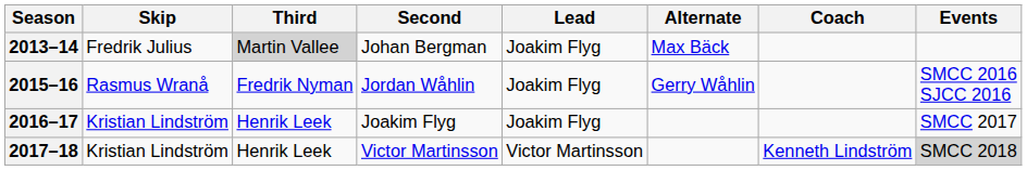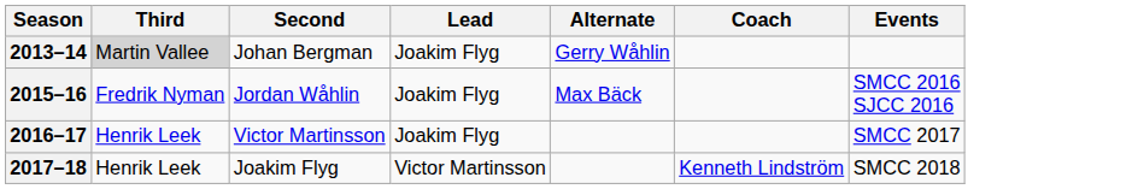- column: Skip | Fredrik Julius | Rasmus Wranå | Kristian Lindström | Kristian Lindström
2013–14 | Alternate: Max Bäck -> Gerry Wåhlin
2015–16 | Alternate: Gerry Wåhlin -> Max Bäck
2016–17 | Second: Joakim Flyg -> Victor Martinsson
2017–18 | Second: Victor Martinsson -> Joakim Flyg
2017–18 | Events: lightgrey background -> no background
